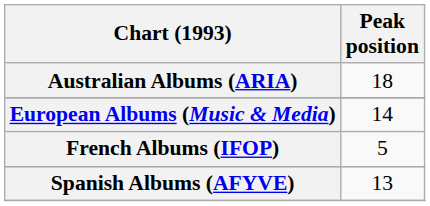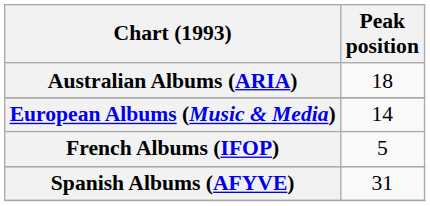Spanish Albums (AFYVE) | Peak position: 13 -> 31
